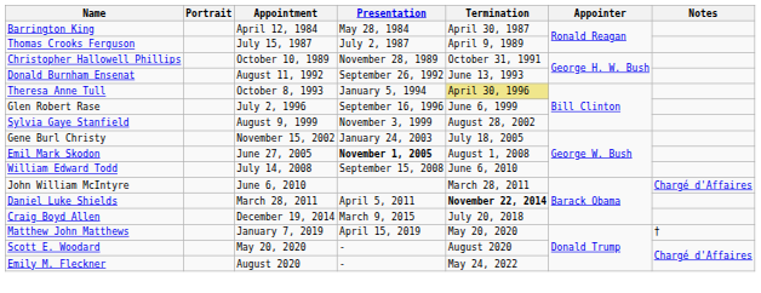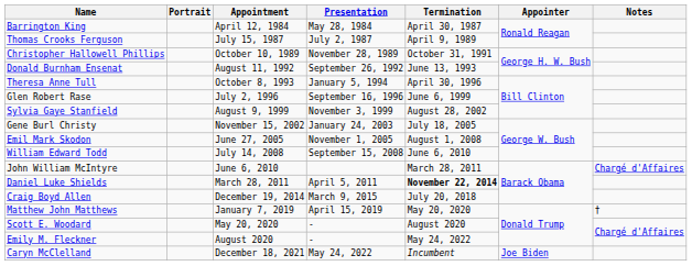Theresa Anne Tull | Termination: khaki background -> no background
Emil Mark Skodon | Presentation: bold -> normal
+ row: Caryn McClelland | December 18, 2021 | May 24, 2022 | Incumbent | Joe Biden
